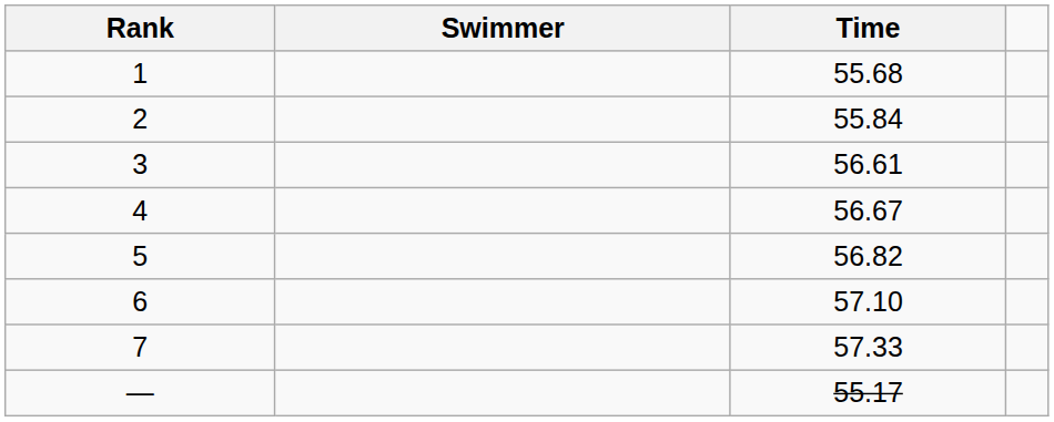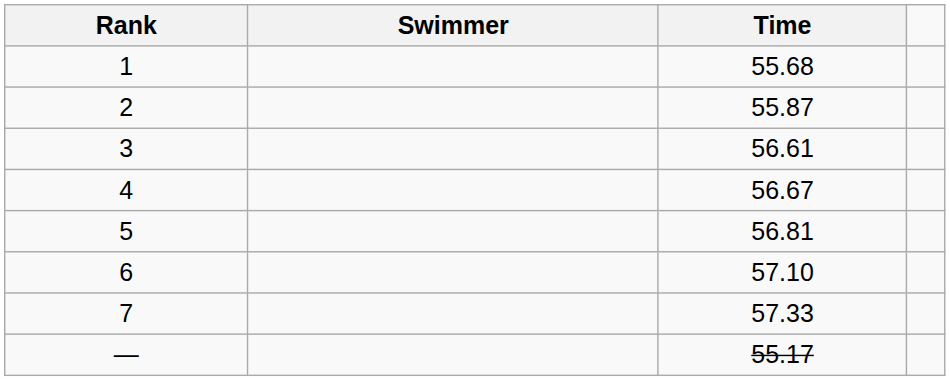2 | Time: 55.84 -> 55.87
5 | Time: 56.82 -> 56.81
